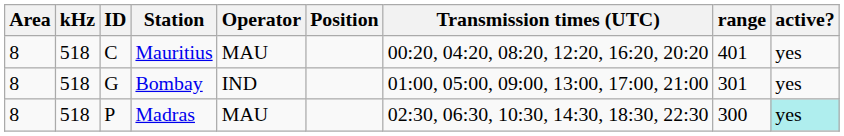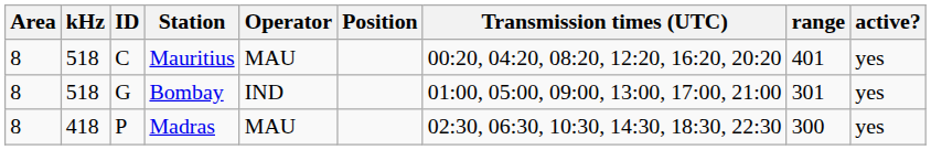Madras | kHz: 518 -> 418
Madras | active?: paleturquoise background -> no background
